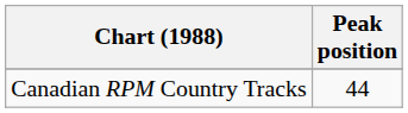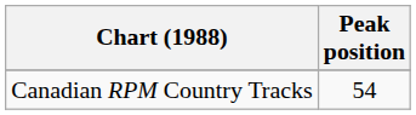Canadian RPM Country Tracks | Peak position: 44 -> 54
